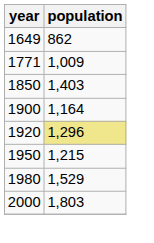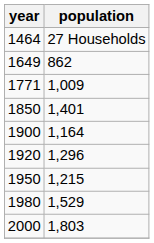+ row: 1464 | 27 Households
1850 | population: 1,403 -> 1,401
1920 | population: khaki background -> no background
